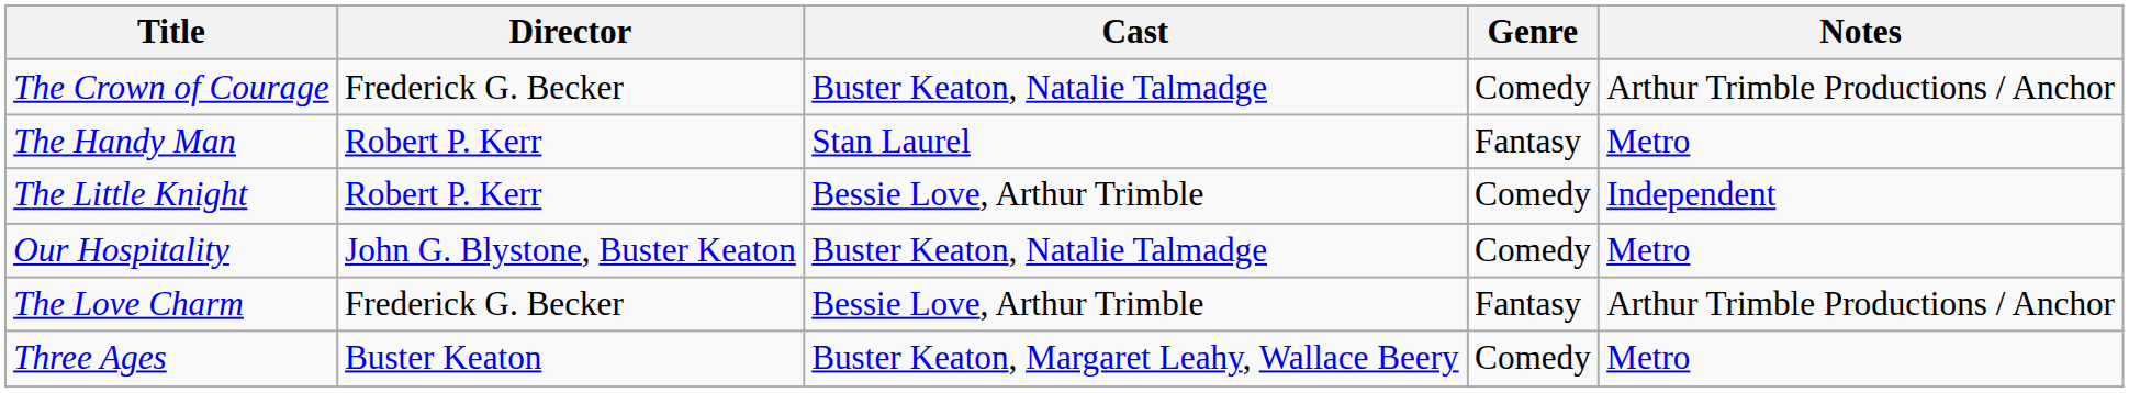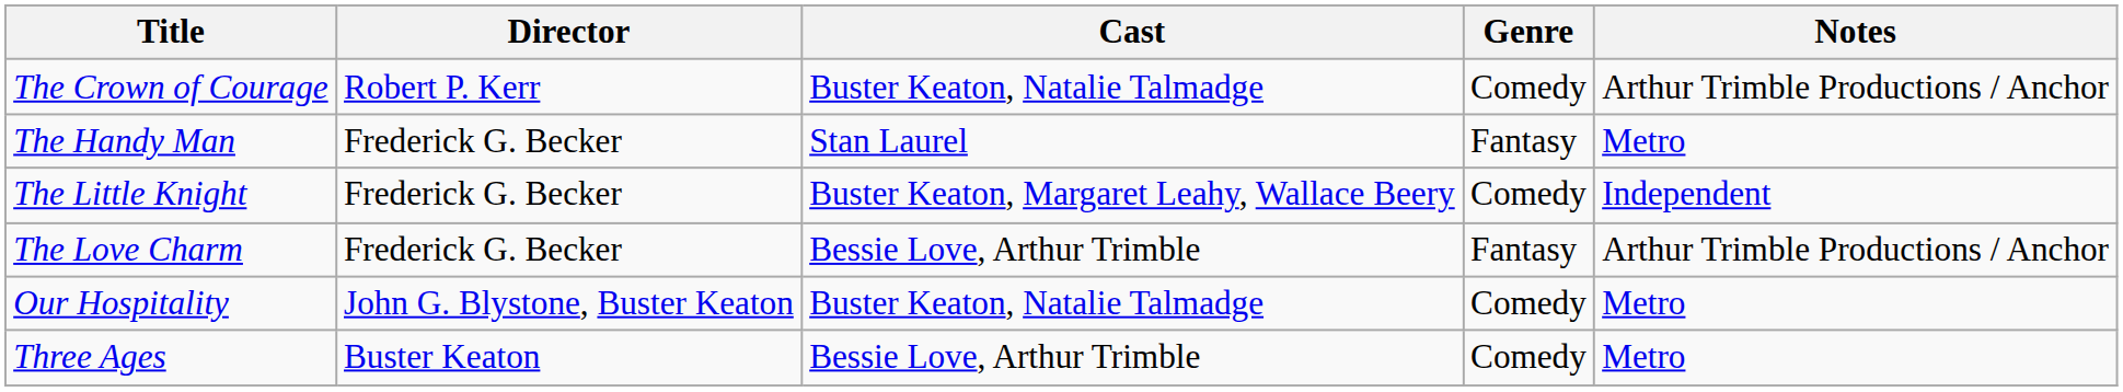The Crown of Courage | Director: Frederick G. Becker -> Robert P. Kerr
The Handy Man | Director: Robert P. Kerr -> Frederick G. Becker
The Little Knight | Director: Robert P. Kerr -> Frederick G. Becker
The Little Knight | Cast: Bessie Love, Arthur Trimble -> Buster Keaton, Margaret Leahy, Wallace Beery
rows swapped: The Love Charm <-> Our Hospitality
Three Ages | Cast: Buster Keaton, Margaret Leahy, Wallace Beery -> Bessie Love, Arthur Trimble
